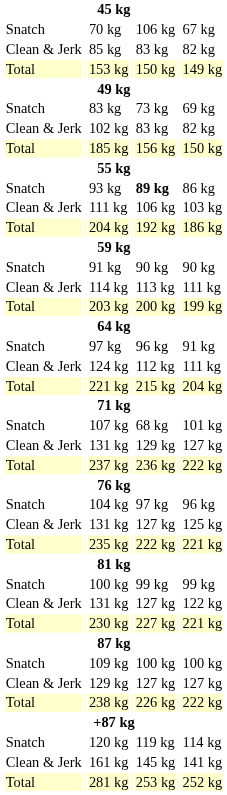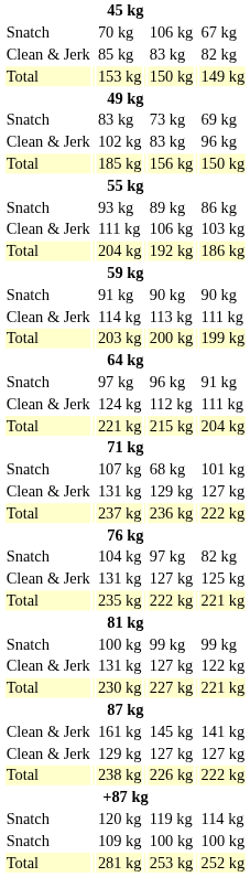102 kg | column 7: 82 kg -> 96 kg
93 kg | column 5: bold -> normal
104 kg | column 7: 96 kg -> 82 kg
rows swapped: 109 kg <-> 161 kg
